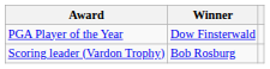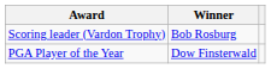rows swapped: PGA Player of the Year <-> Scoring leader (Vardon Trophy)
